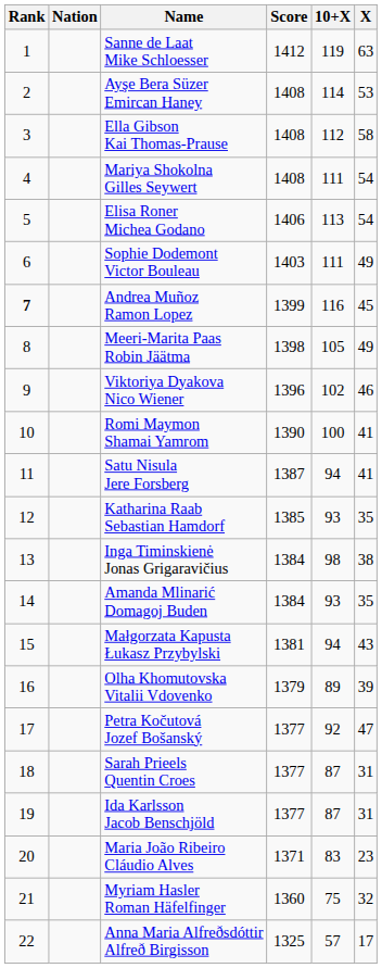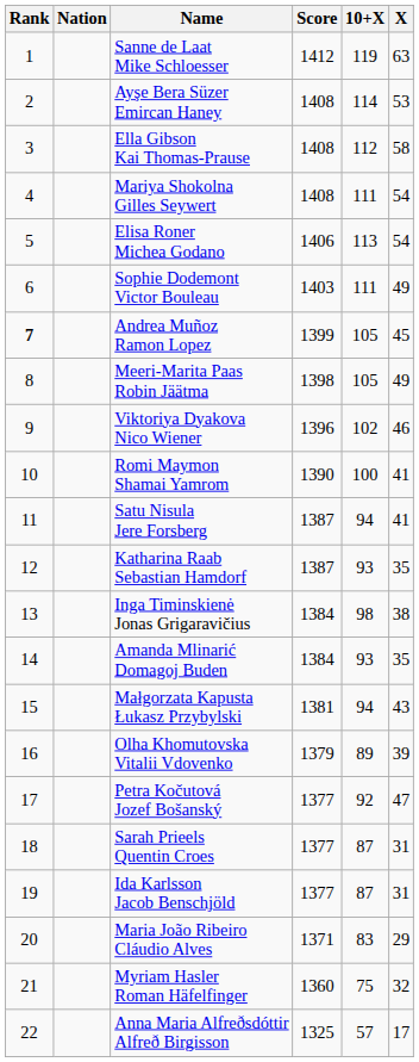Andrea Muñoz Ramon Lopez | 10+X: 116 -> 105
Katharina Raab Sebastian Hamdorf | Score: 1385 -> 1387
Maria João Ribeiro Cláudio Alves | X: 23 -> 29
